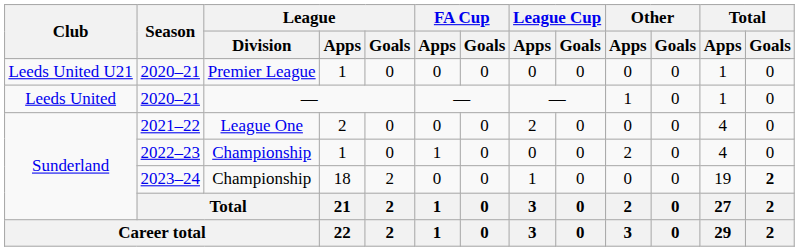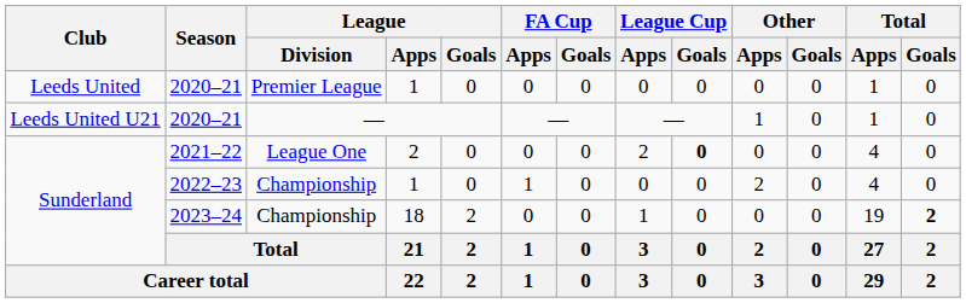2020–21 / Premier League | Club: Leeds United U21 -> Leeds United
2020–21 / — | Club: Leeds United -> Leeds United U21
2021–22 | League Cup / Goals: normal -> bold
